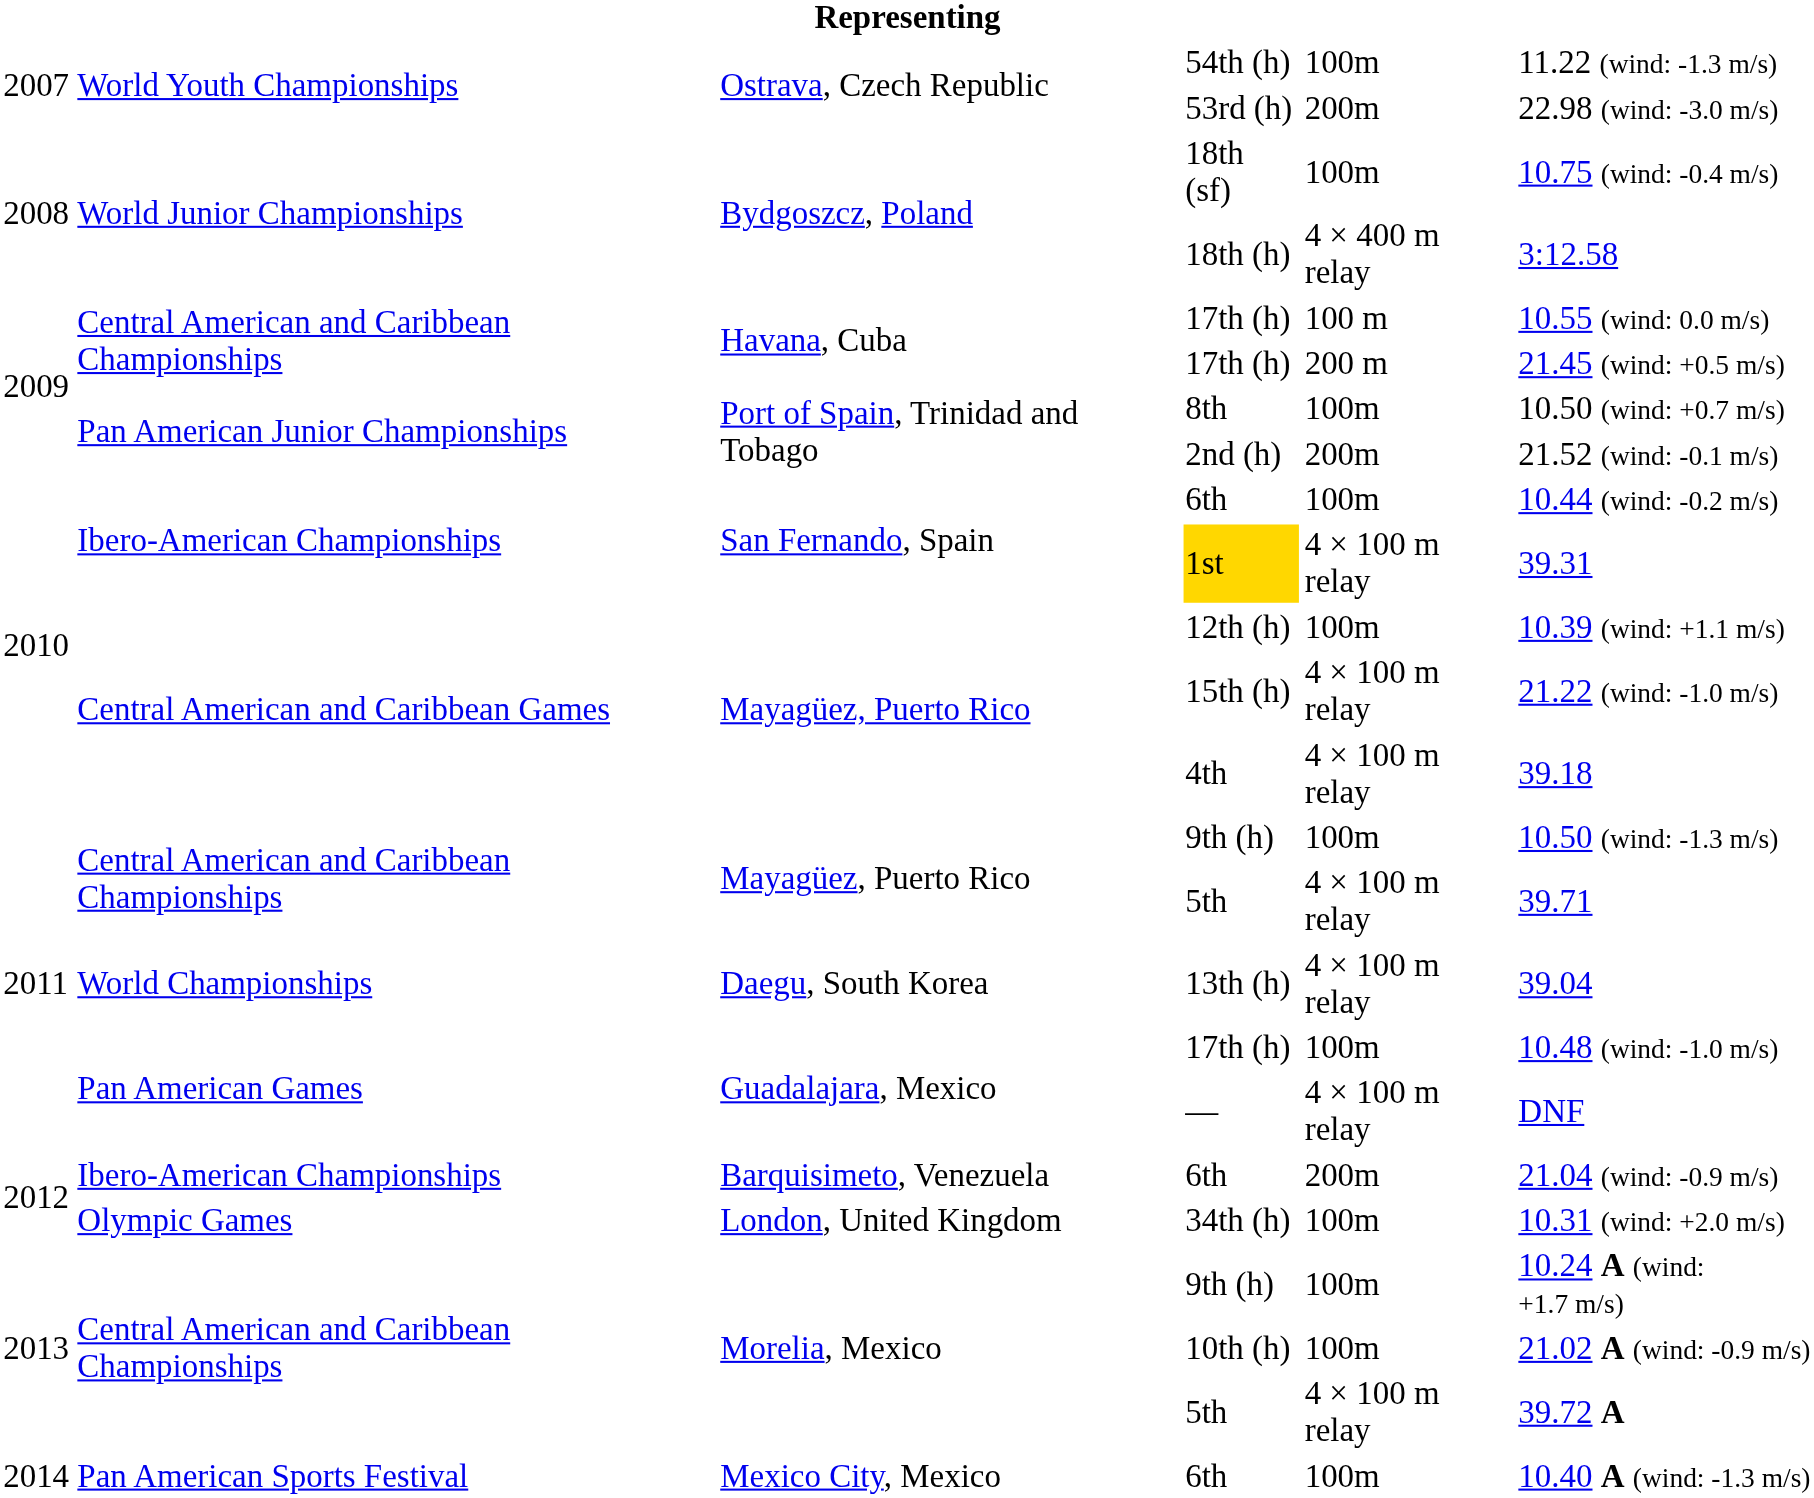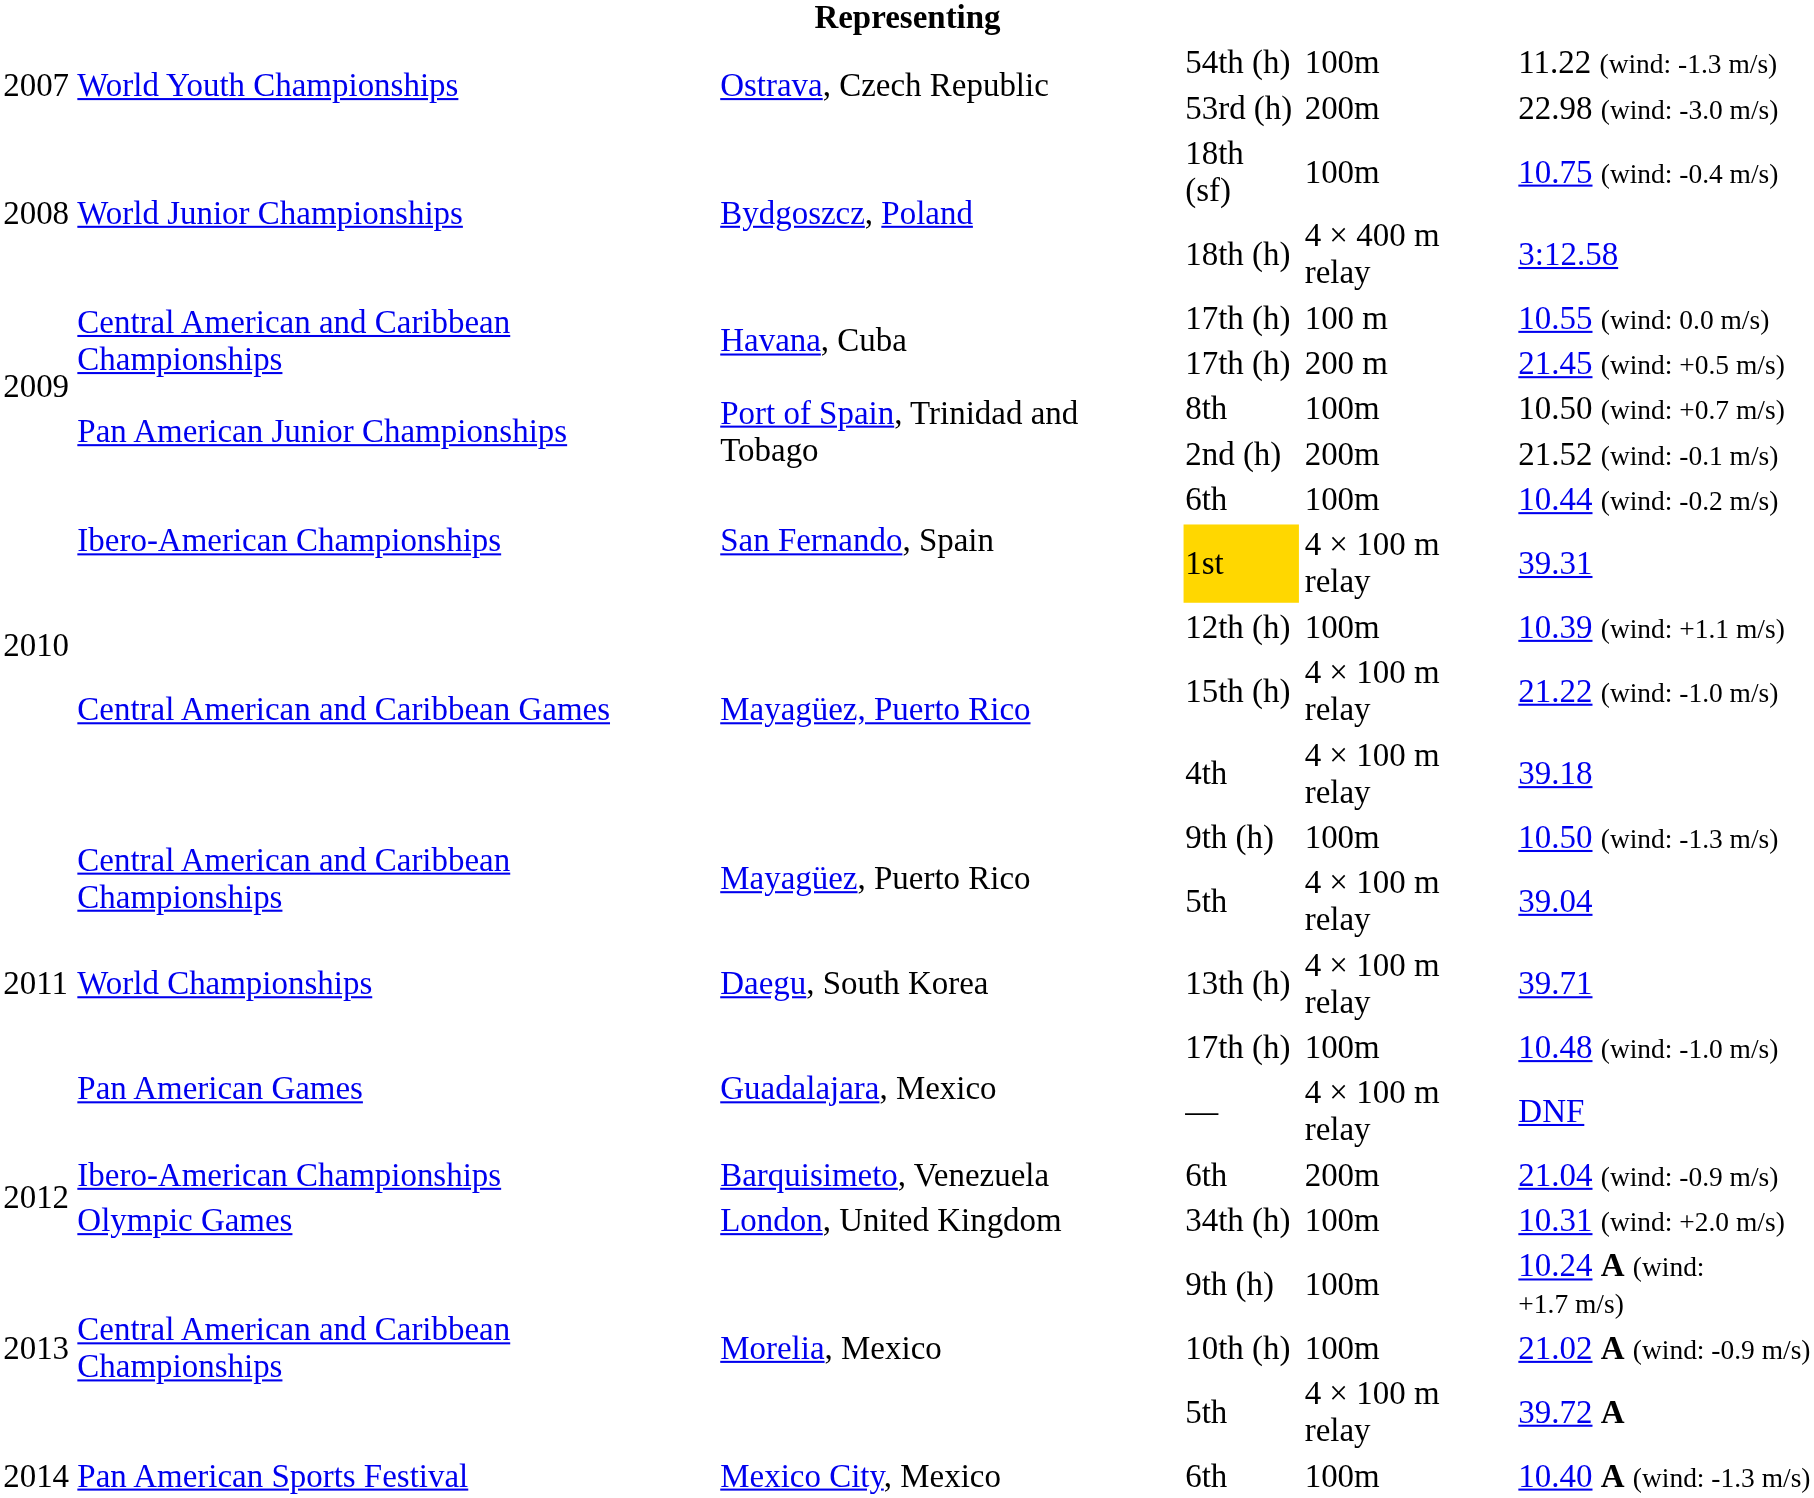Mayagüez, Puerto Rico / 5th | column 6: 39.71 -> 39.04
13th (h) | column 6: 39.04 -> 39.71
